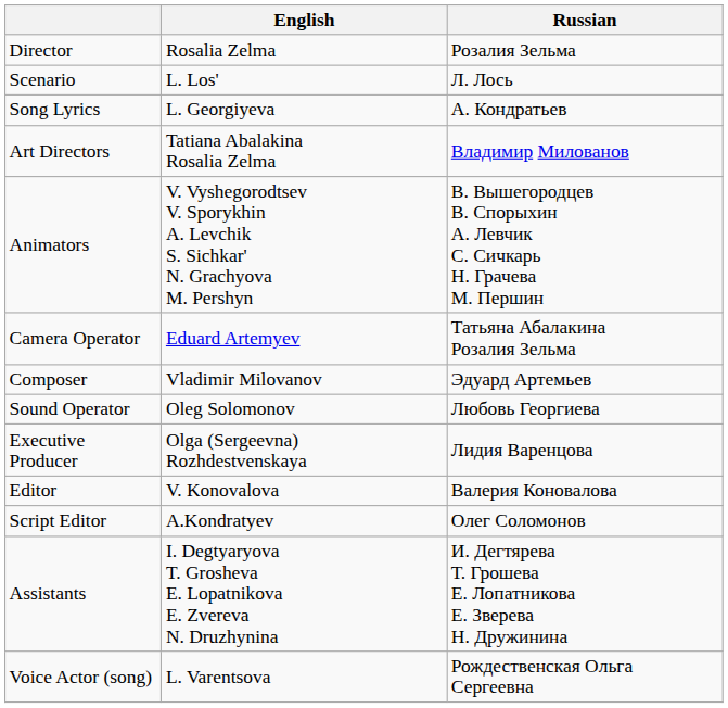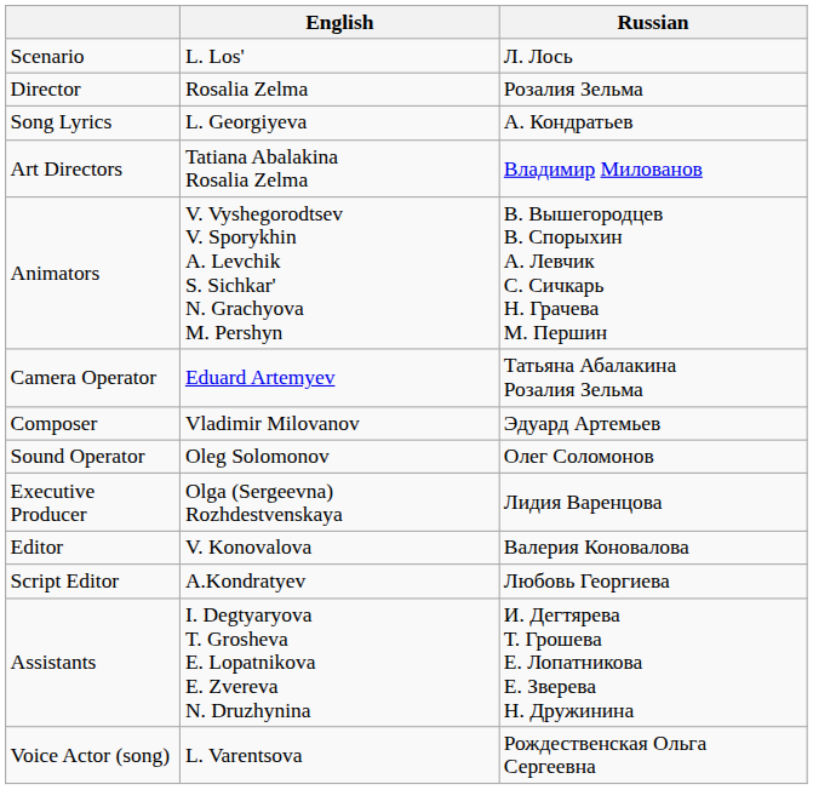rows swapped: Director <-> Scenario
Sound Operator | Russian: Любовь Георгиева -> Олег Соломонов
Script Editor | Russian: Олег Соломонов -> Любовь Георгиева
